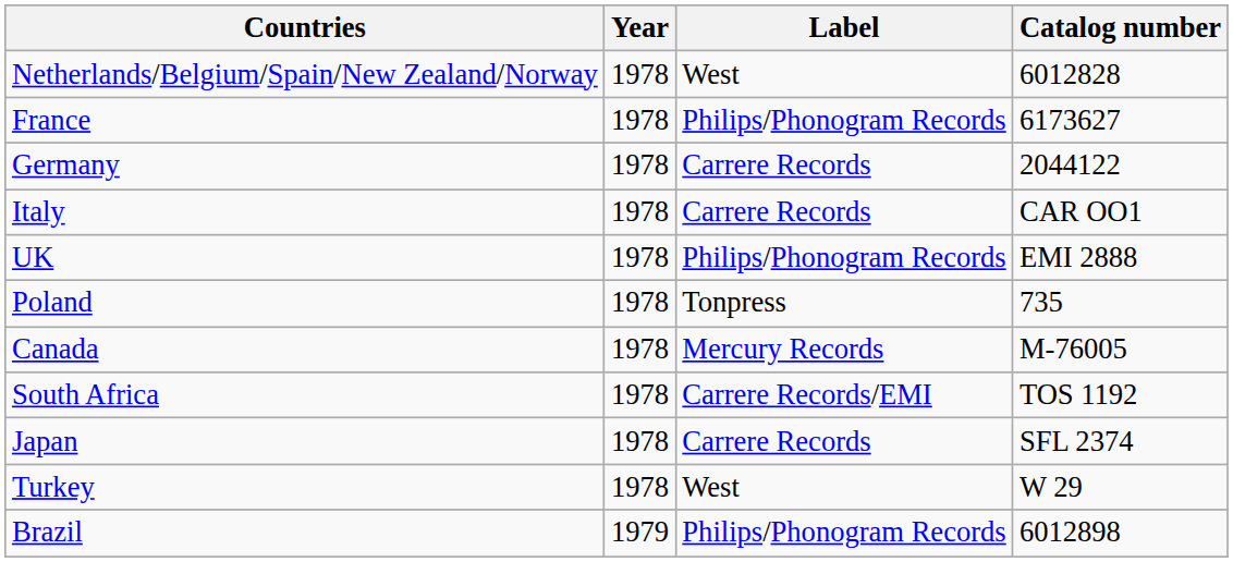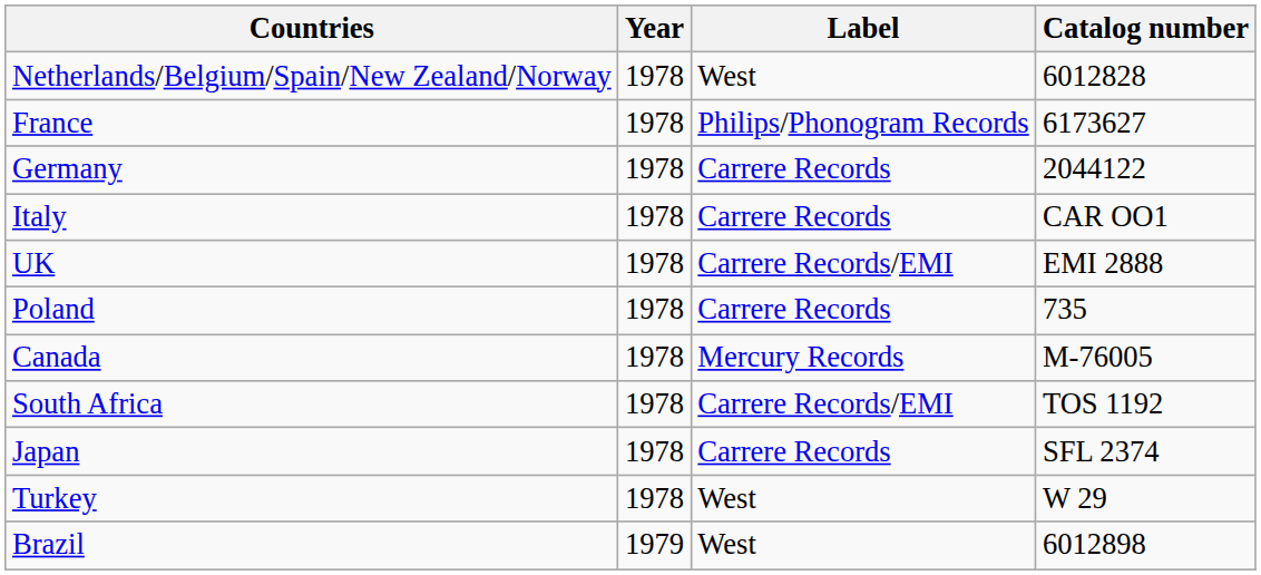UK | Label: Philips/Phonogram Records -> Carrere Records/EMI
Poland | Label: Tonpress -> Carrere Records
Brazil | Label: Philips/Phonogram Records -> West
